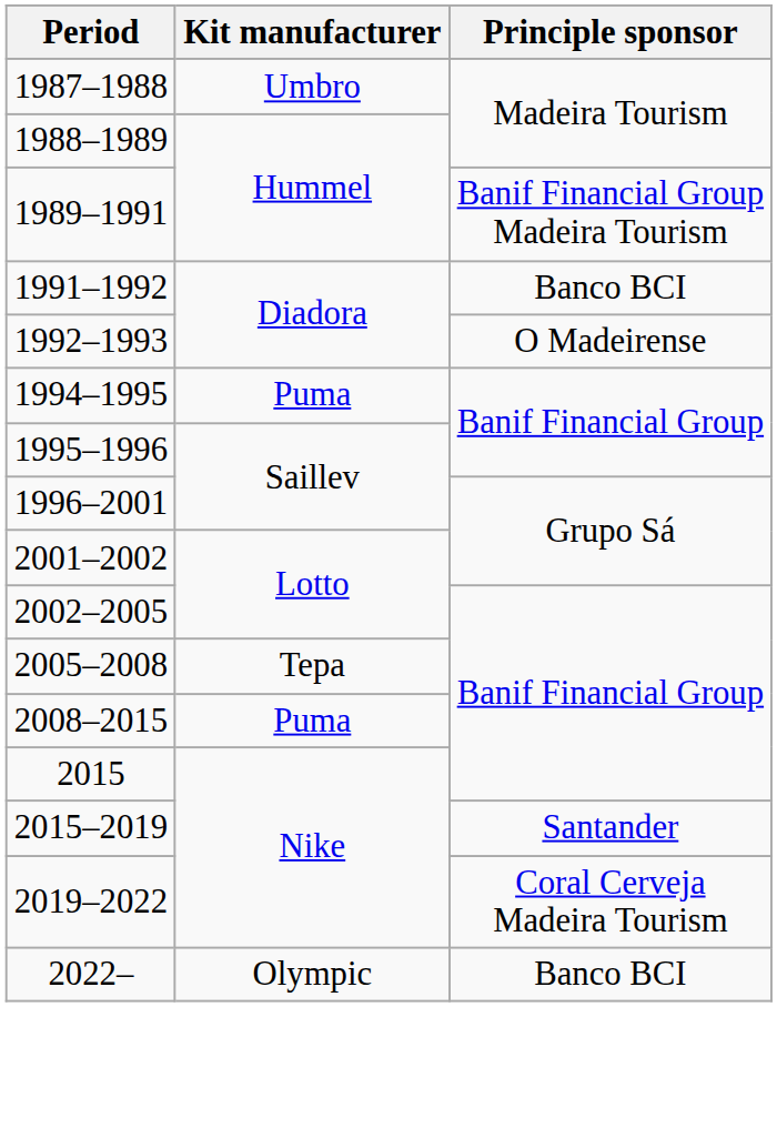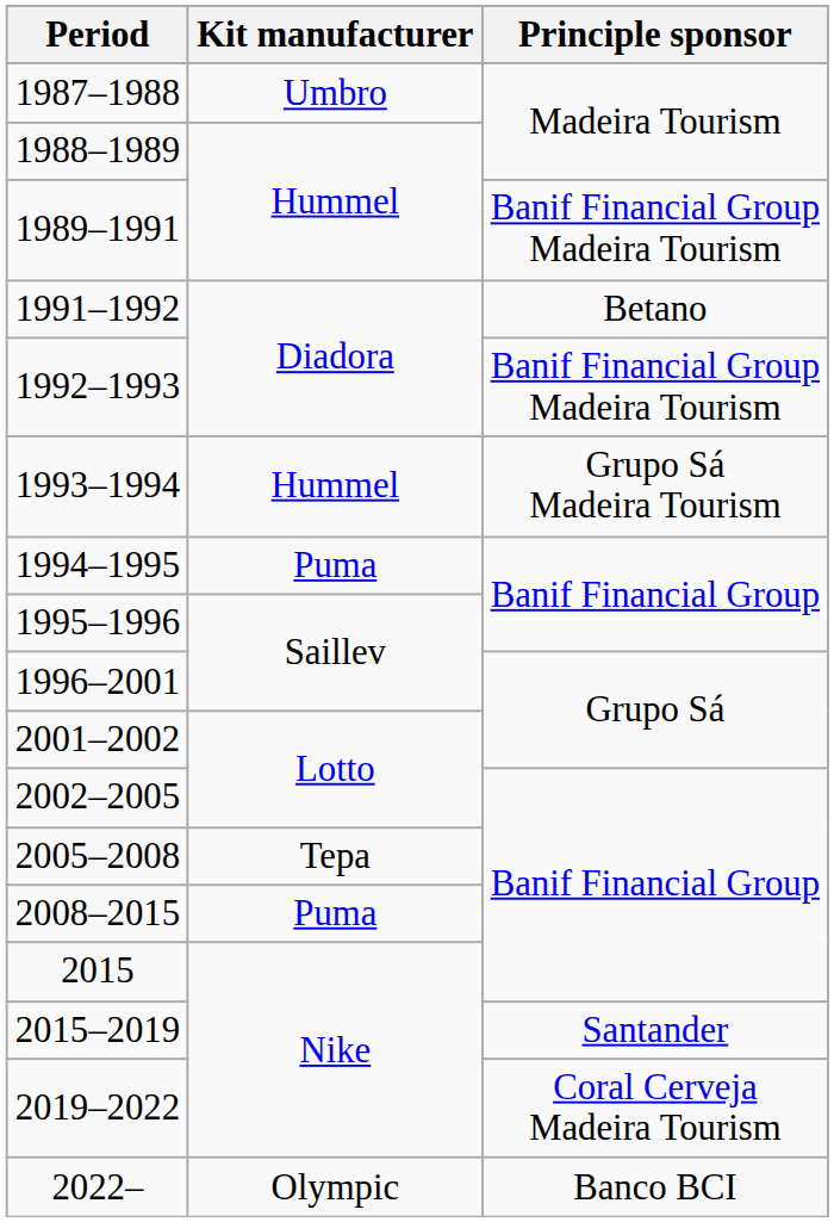1991–1992 | Principle sponsor: Banco BCI -> Betano
1992–1993 | Principle sponsor: O Madeirense -> Banif Financial Group Madeira Tourism
+ row: 1993–1994 | Hummel | Grupo Sá Madeira Tourism
